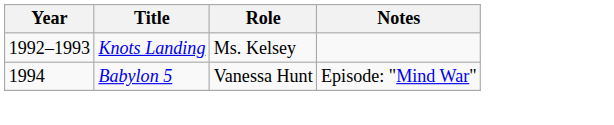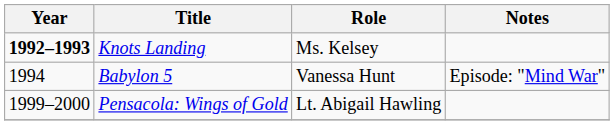Knots Landing | Year: normal -> bold
+ row: 1999–2000 | Pensacola: Wings of Gold | Lt. Abigail Hawling
